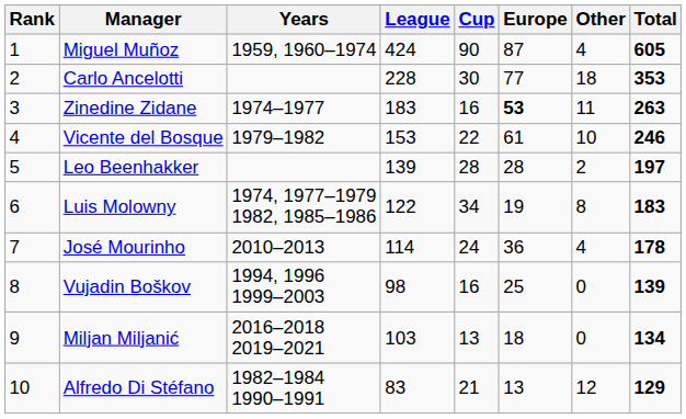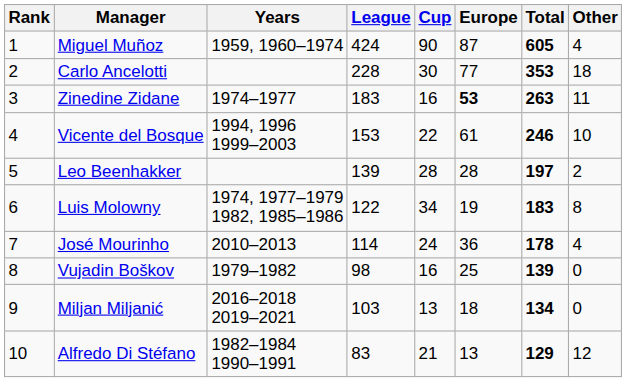columns swapped: Other <-> Total
Vicente del Bosque | Years: 1979–1982 -> 1994, 1996 1999–2003
Vujadin Boškov | Years: 1994, 1996 1999–2003 -> 1979–1982
